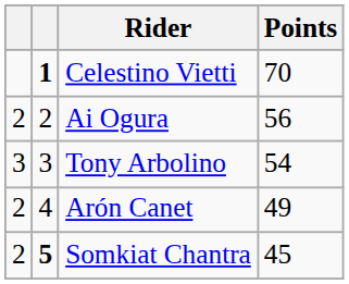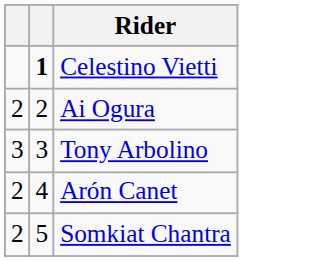- column: Points | 70 | 56 | 54 | 49 | 45
Somkiat Chantra | column 2: bold -> normal
